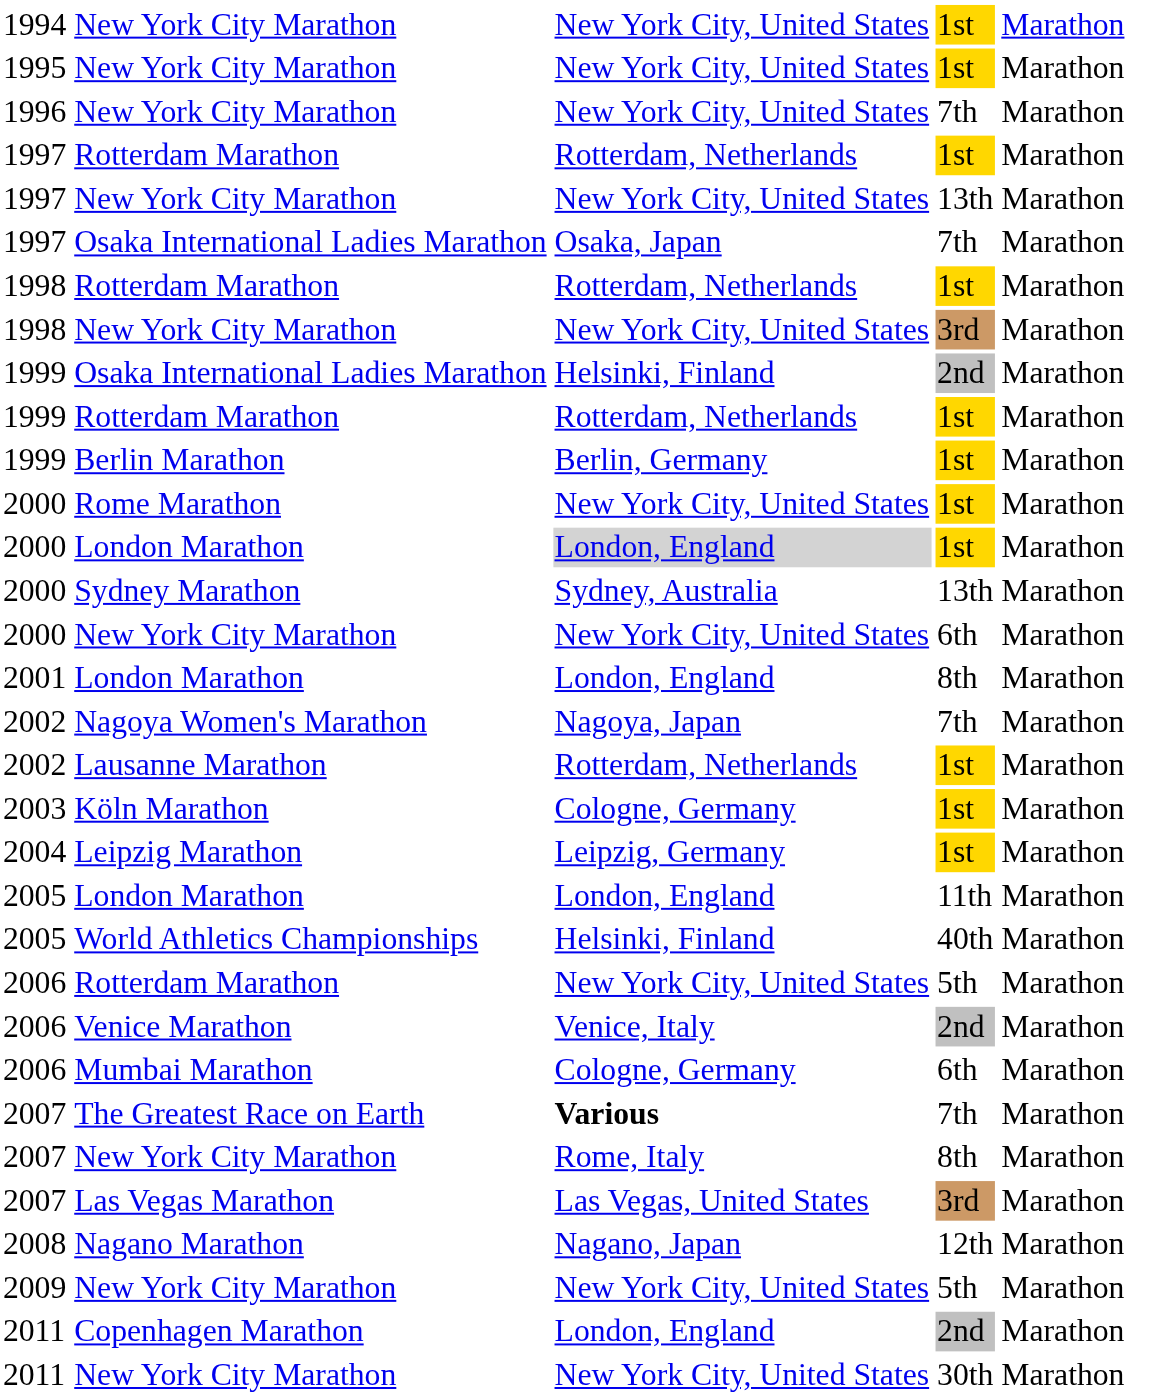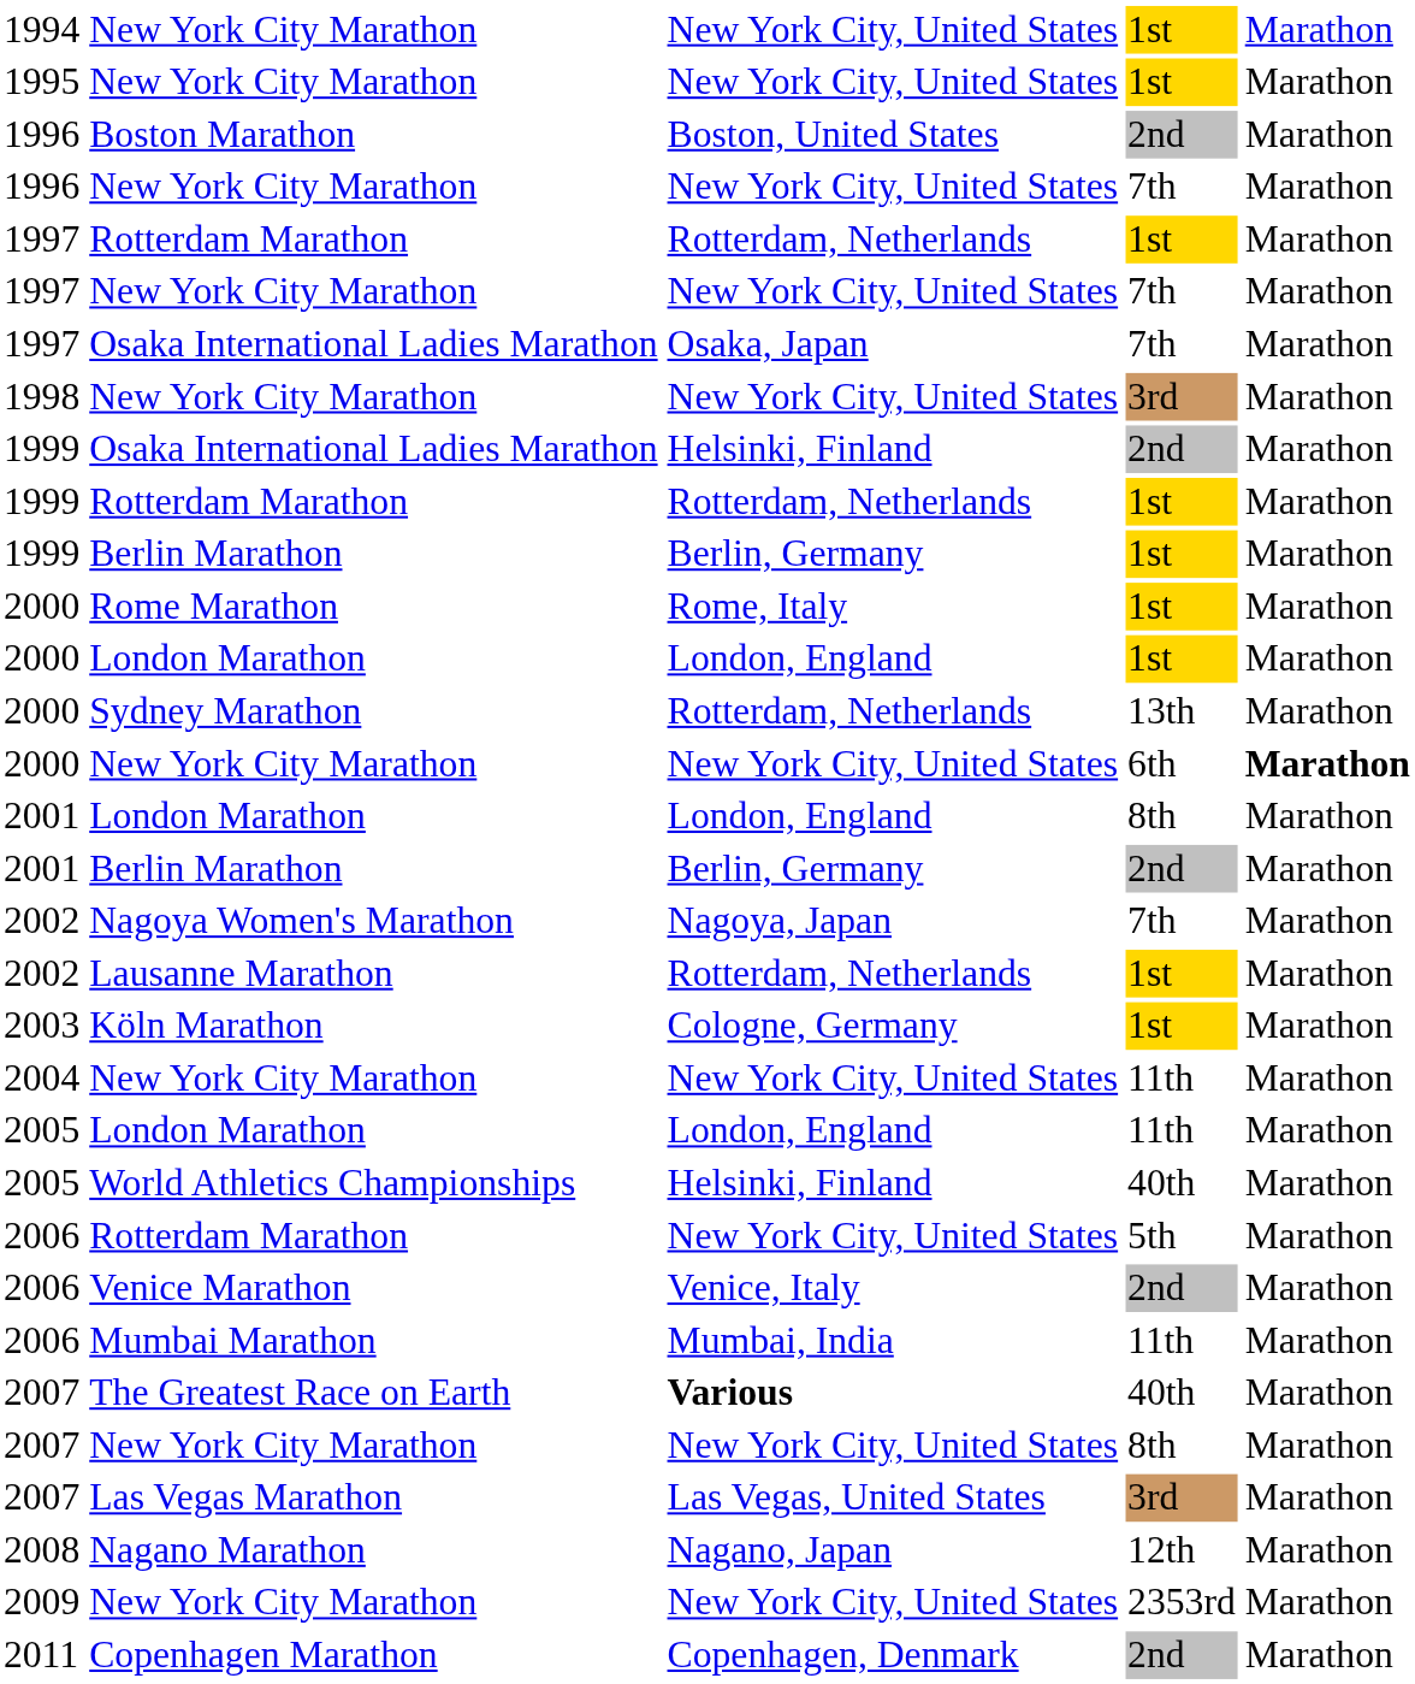+ row: 1996 | Boston Marathon | Boston, United States | 2nd | Marathon
1997 / New York City Marathon | column 4: 13th -> 7th
- row: 1998 | Rotterdam Marathon | Rotterdam, Netherlands | 1st | Marathon
Rome Marathon | column 3: New York City, United States -> Rome, Italy
2000 / London Marathon | column 3: lightgrey background -> no background
Sydney Marathon | column 3: Sydney, Australia -> Rotterdam, Netherlands
2000 / New York City Marathon | column 5: normal -> bold
+ row: 2001 | Berlin Marathon | Berlin, Germany | 2nd | Marathon
- row: 2004 | Leipzig Marathon | Leipzig, Germany | 1st | Marathon
+ row: 2004 | New York City Marathon | New York City, United States | 11th | Marathon
Mumbai Marathon | column 3: Cologne, Germany -> Mumbai, India
Mumbai Marathon | column 4: 6th -> 11th
The Greatest Race on Earth | column 4: 7th -> 40th
2007 / New York City Marathon | column 3: Rome, Italy -> New York City, United States
2009 / New York City Marathon | column 4: 5th -> 2353rd
Copenhagen Marathon | column 3: London, England -> Copenhagen, Denmark
- row: 2011 | New York City Marathon | New York City, United States | 30th | Marathon
